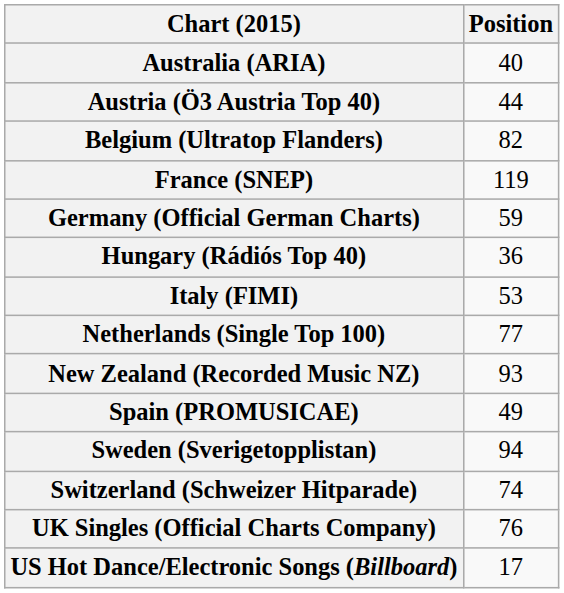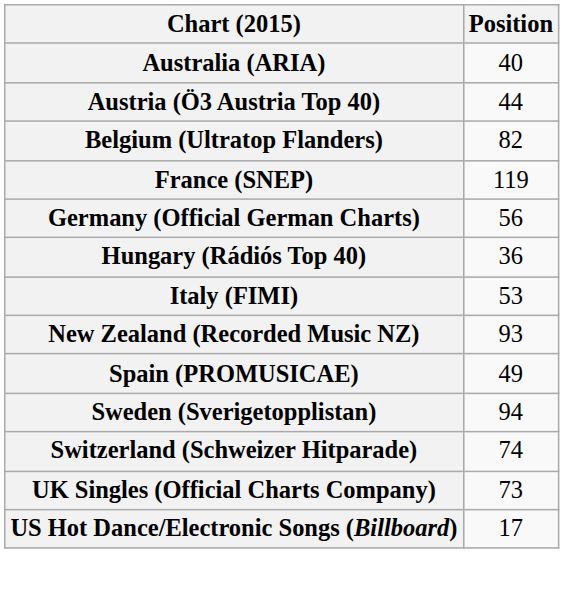Germany (Official German Charts) | Position: 59 -> 56
- row: Netherlands (Single Top 100) | 77
UK Singles (Official Charts Company) | Position: 76 -> 73
